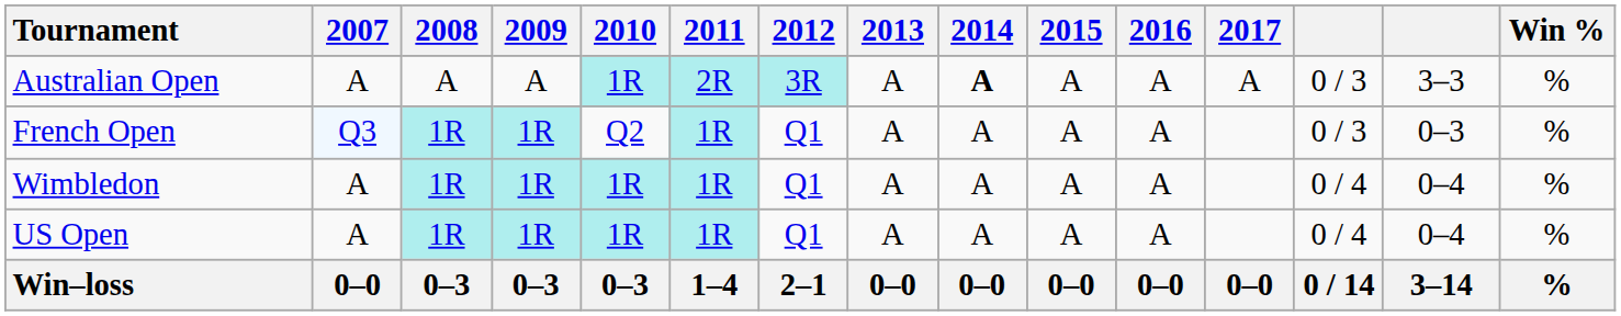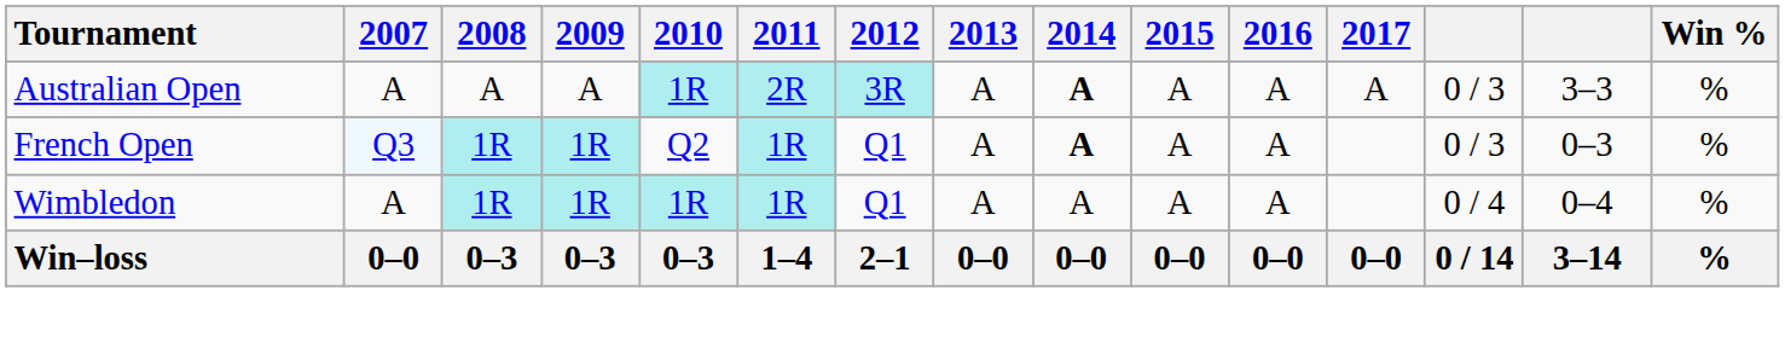French Open | 2014: normal -> bold
- row: US Open | A | 1R | 1R | 1R | 1R | Q1 | A | A | A | A | 0 / 4 | 0–4 | %
